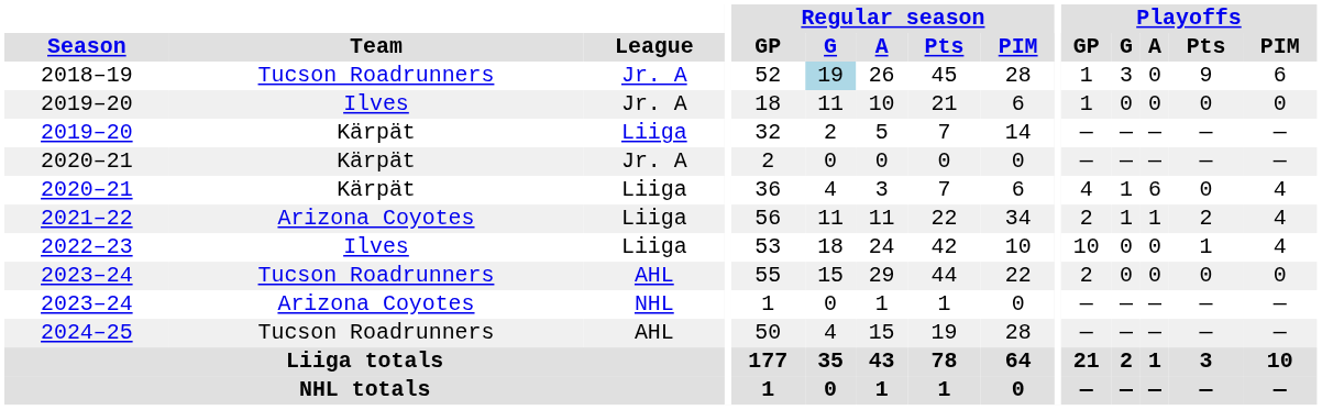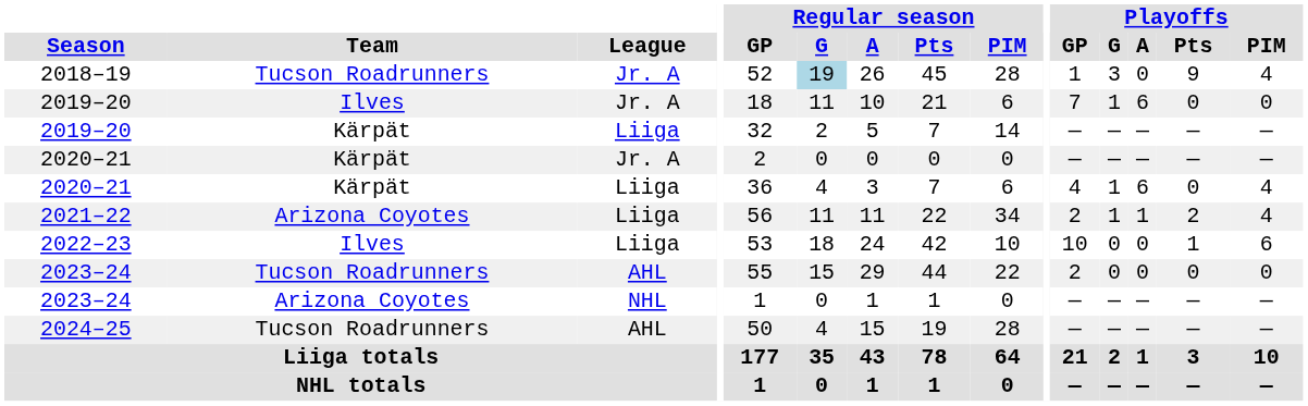2018–19 | Playoffs / PIM: 6 -> 4
2019–20 / Jr. A | Playoffs / GP: 1 -> 7
2019–20 / Jr. A | Playoffs / G: 0 -> 1
2019–20 / Jr. A | Playoffs / A: 0 -> 6
2022–23 | Playoffs / PIM: 4 -> 6
